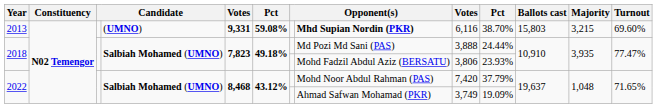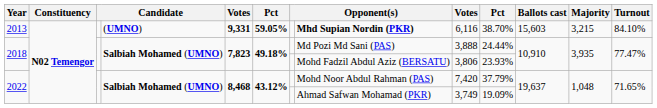2013 | column 6: 59.08% -> 59.05%
2013 | Ballots cast: 15,803 -> 15,603
2013 | Turnout: 69.60% -> 84.10%
